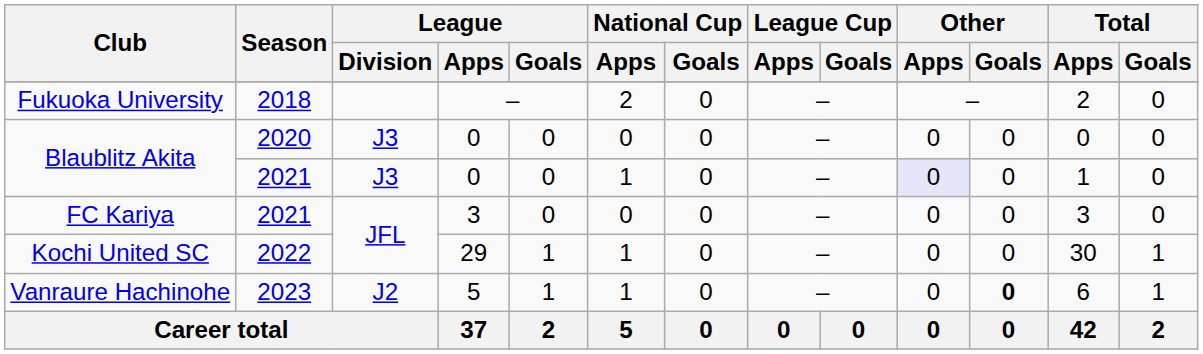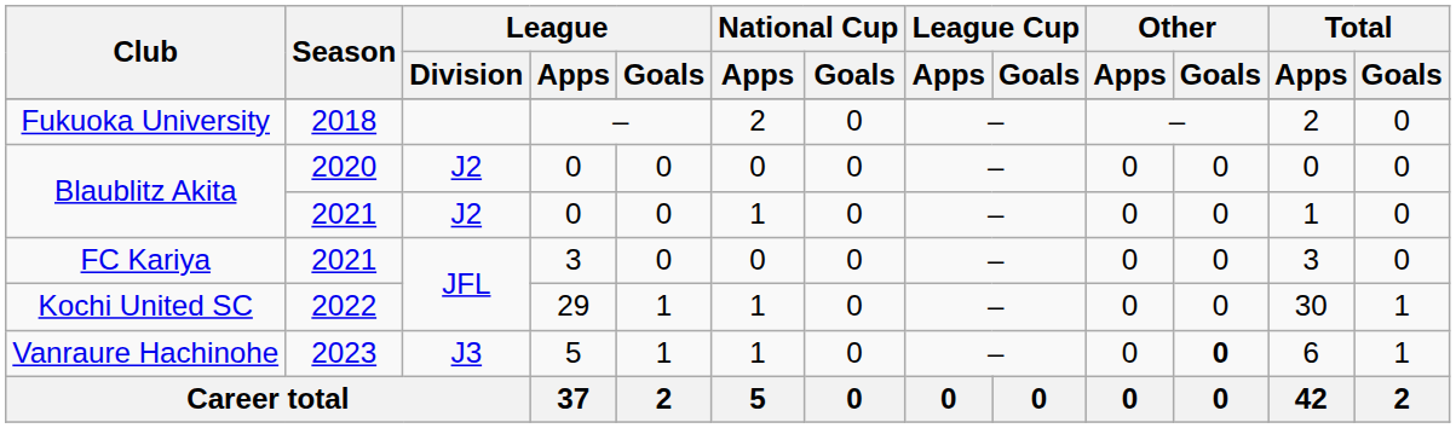Blaublitz Akita / 2020 | League / Division: J3 -> J2
Blaublitz Akita / 2021 | League / Division: J3 -> J2
Blaublitz Akita / 2021 | Other / Apps: lavender background -> no background
Vanraure Hachinohe | League / Division: J2 -> J3
